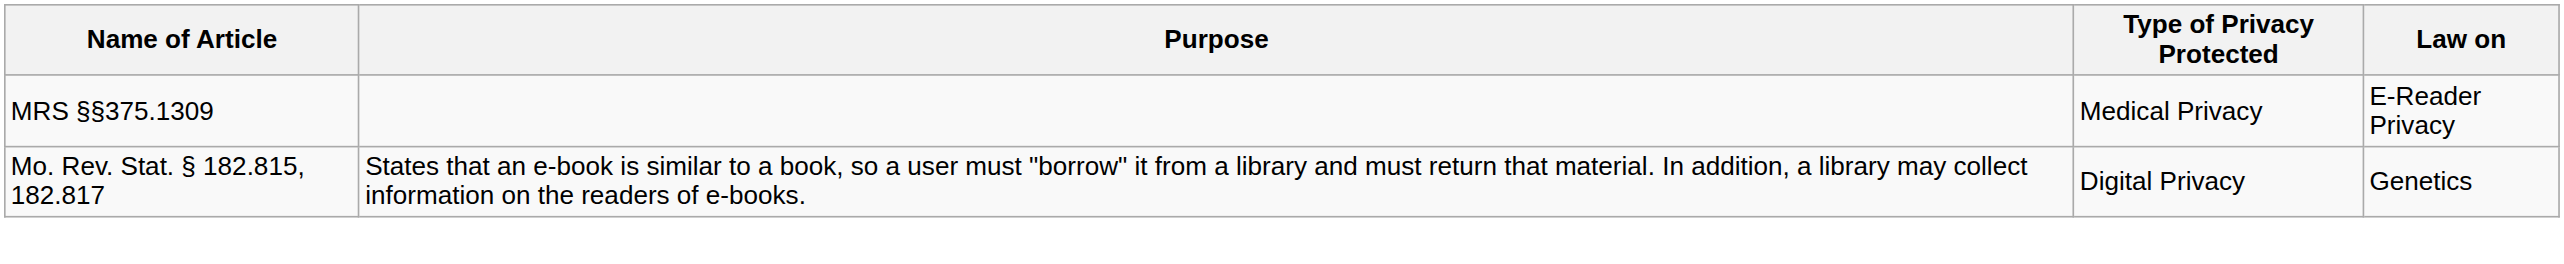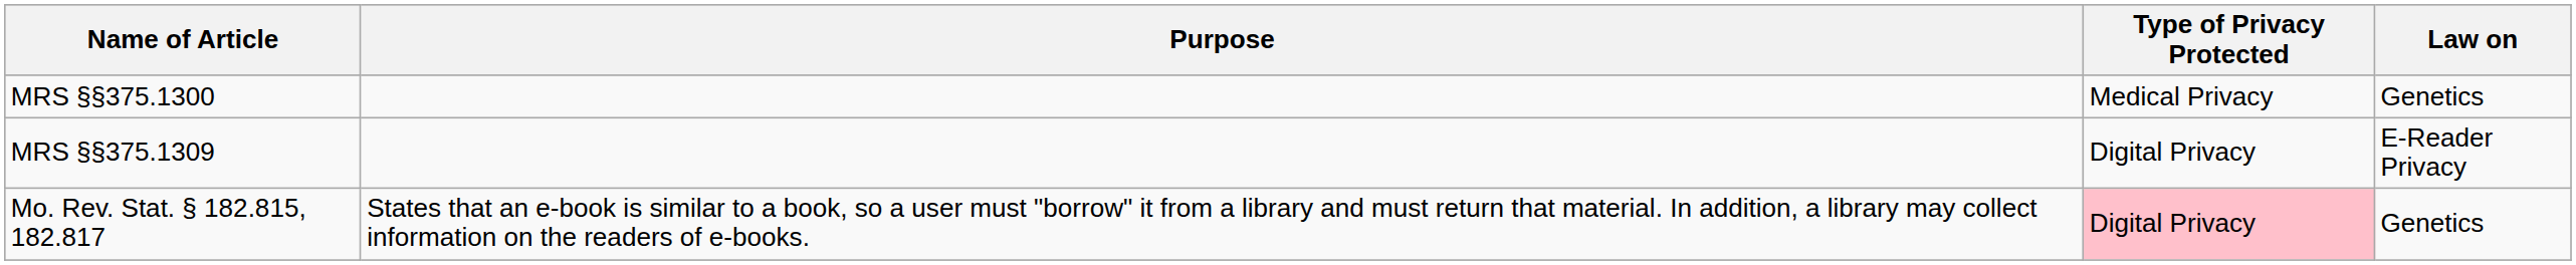+ row: MRS §§375.1300 | Medical Privacy | Genetics
MRS §§375.1309 | Type of Privacy Protected: Medical Privacy -> Digital Privacy
Mo. Rev. Stat. § 182.815, 182.817 | Type of Privacy Protected: no background -> pink background
